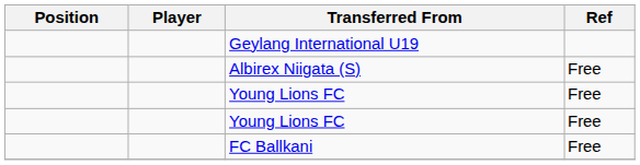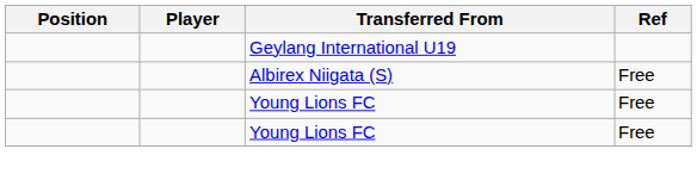- row: FC Ballkani | Free
